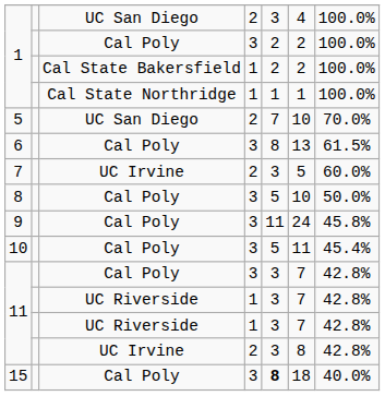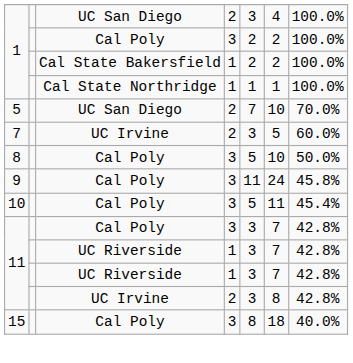- row: 6 | Cal Poly | 3 | 8 | 13 | 61.5%
15 | column 5: bold -> normal
